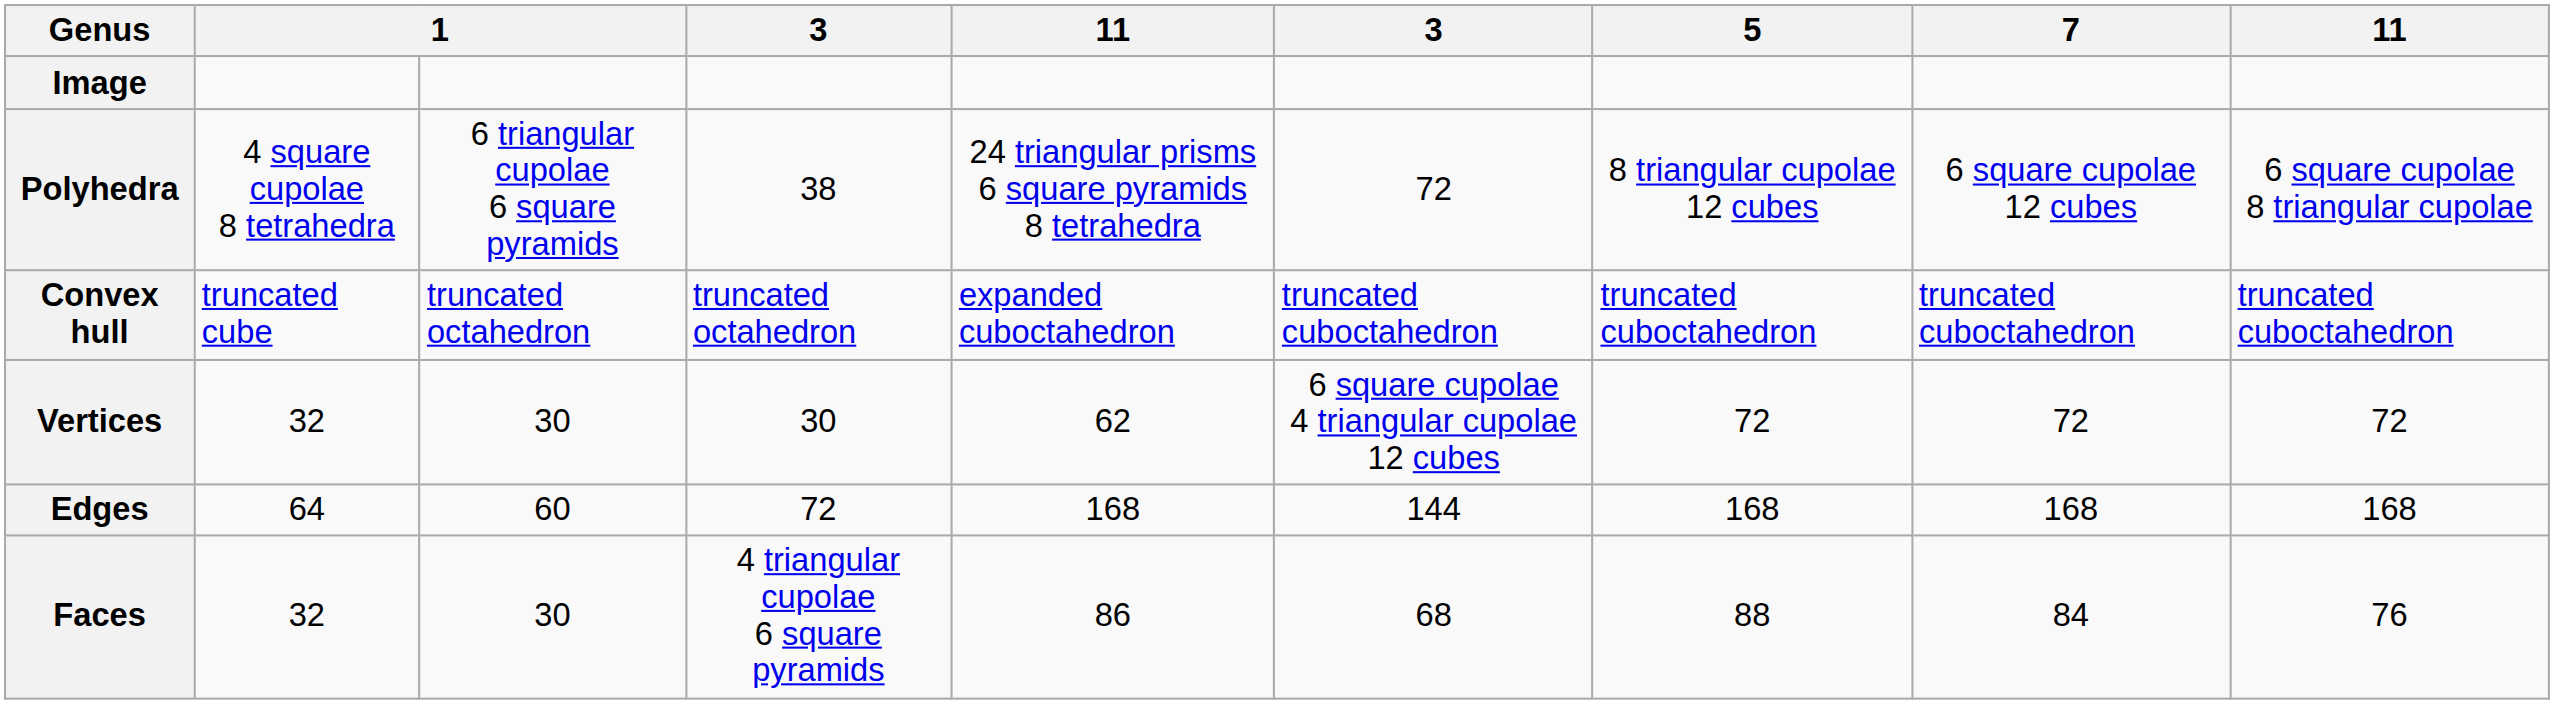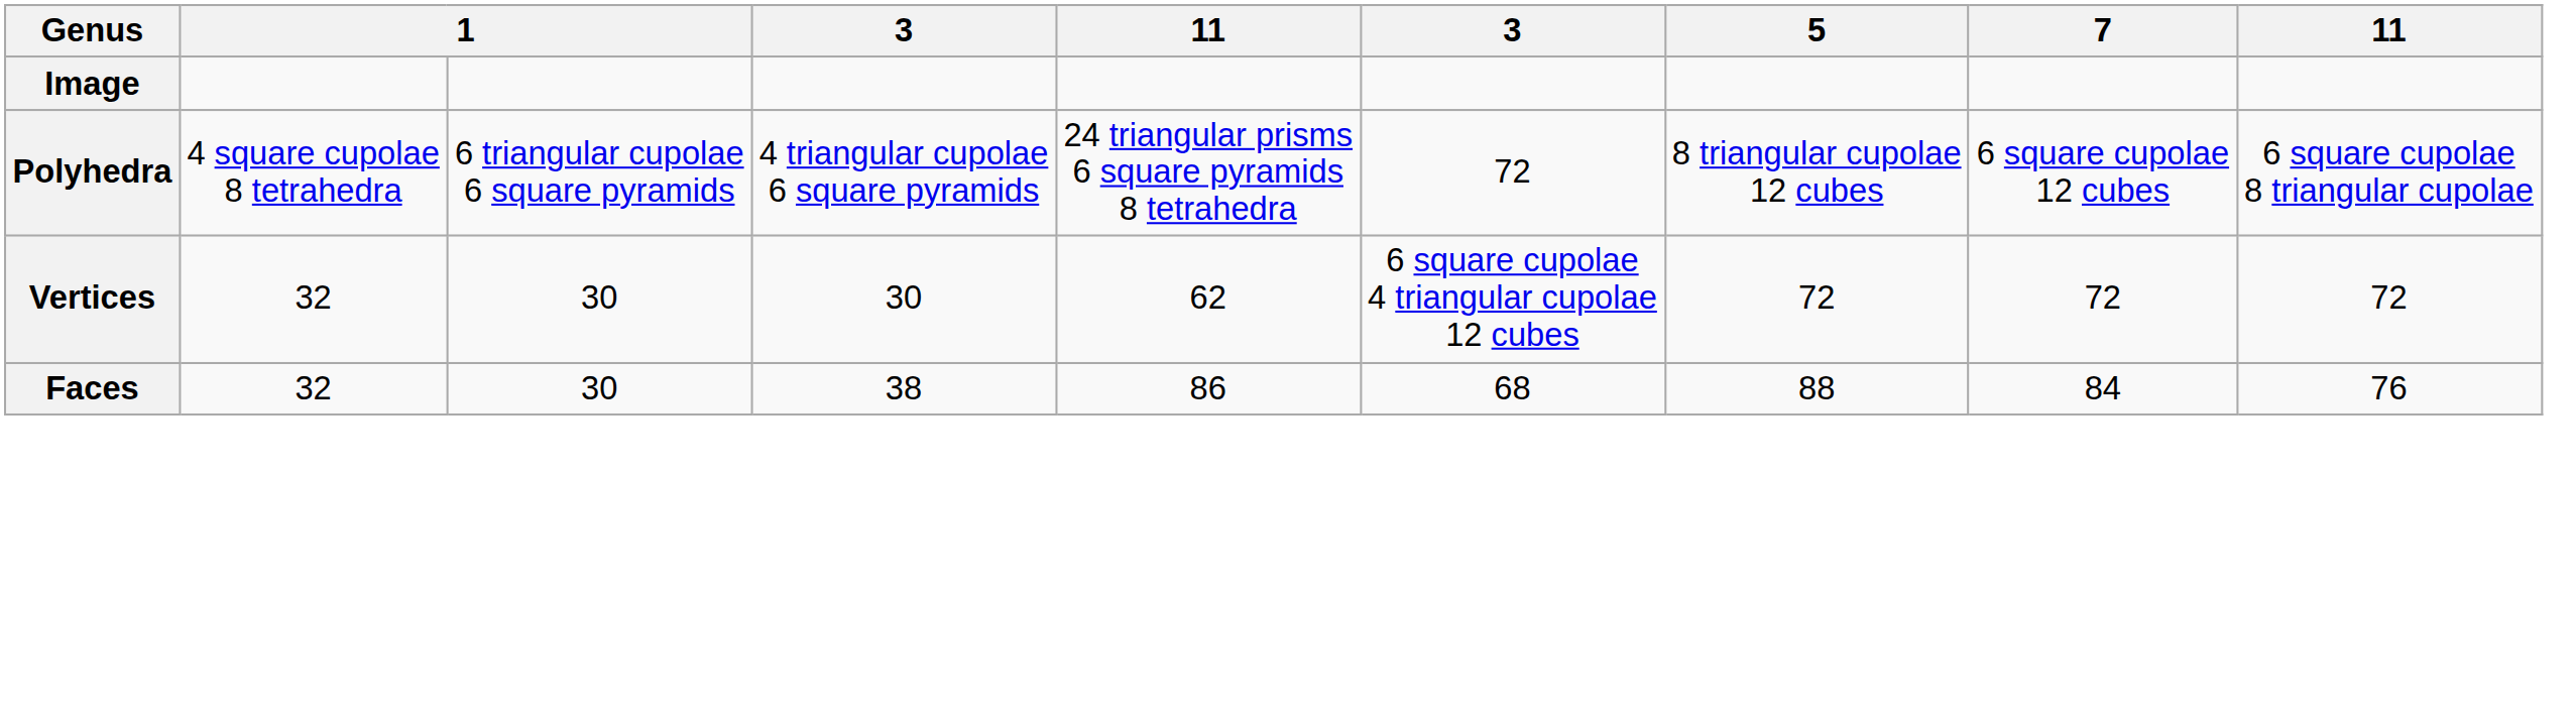Polyhedra | column 4: 38 -> 4 triangular cupolae 6 square pyramids
- row: Convex hull | truncated cube | truncated octahedron | truncated octahedron | expanded cuboctahedron | truncated cuboctahedron | truncated cuboctahedron | truncated cuboctahedron | truncated cuboctahedron
- row: Edges | 64 | 60 | 72 | 168 | 144 | 168 | 168 | 168
Faces | column 4: 4 triangular cupolae 6 square pyramids -> 38
